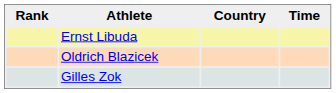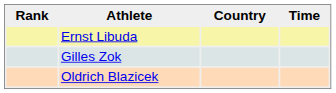rows swapped: Gilles Zok <-> Oldrich Blazicek
